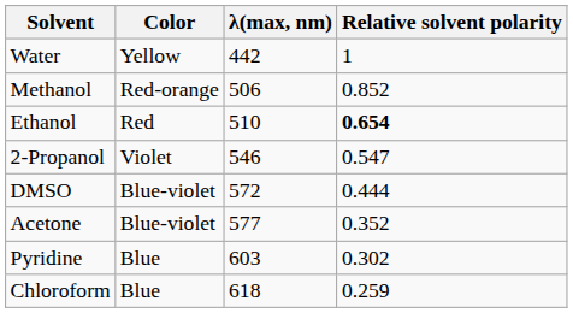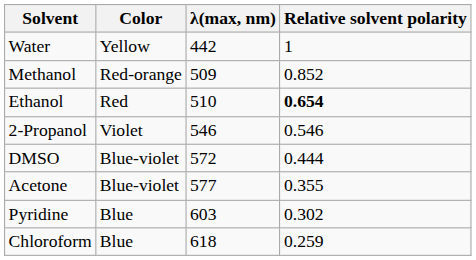Methanol | λ(max, nm): 506 -> 509
2-Propanol | Relative solvent polarity: 0.547 -> 0.546
Acetone | Relative solvent polarity: 0.352 -> 0.355
